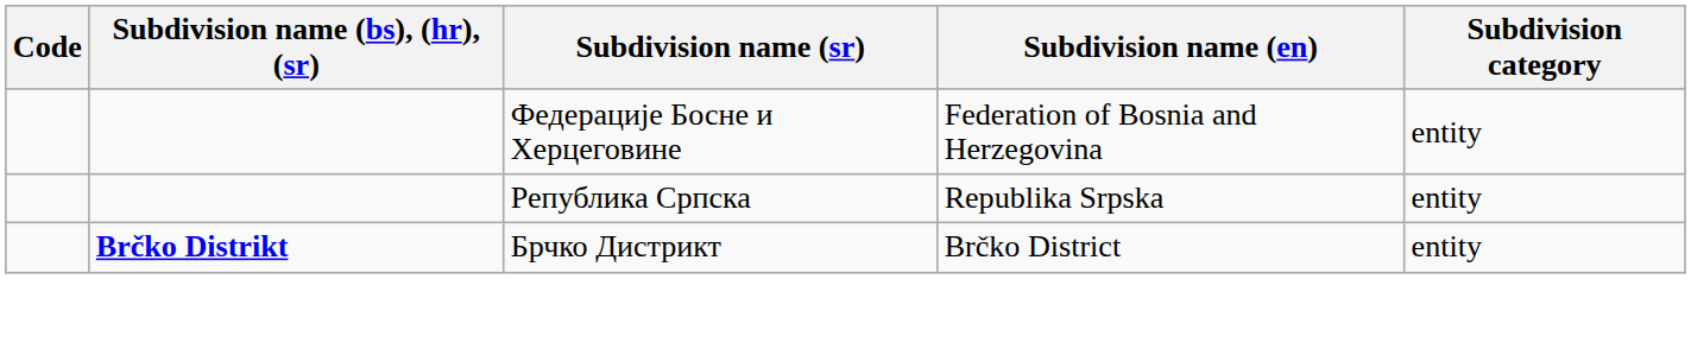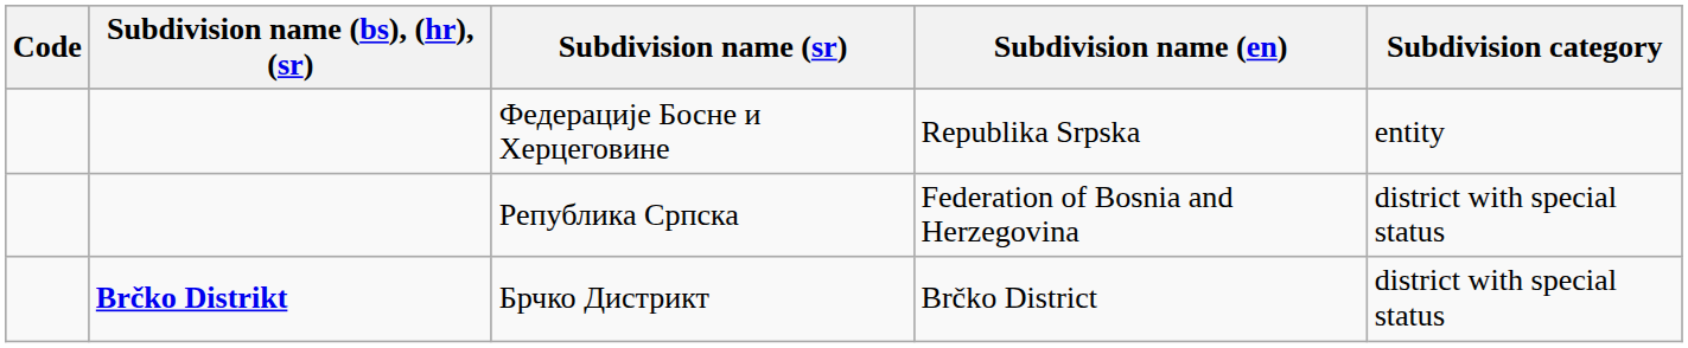Федерације Босне и Херцеговине | Subdivision name (en): Federation of Bosnia and Herzegovina -> Republika Srpska
Република Српска | Subdivision name (en): Republika Srpska -> Federation of Bosnia and Herzegovina
Република Српска | Subdivision category: entity -> district with special status
Брчко Дистрикт | Subdivision category: entity -> district with special status
